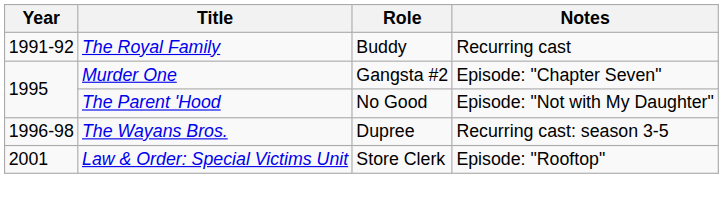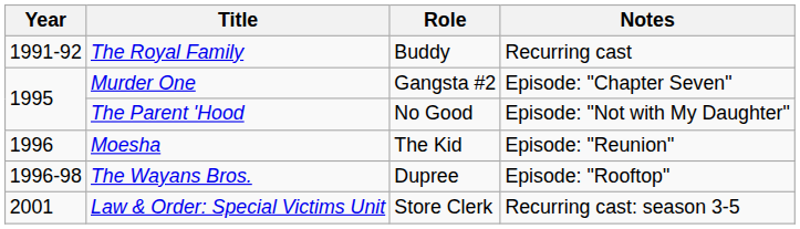+ row: 1996 | Moesha | The Kid | Episode: "Reunion"
The Wayans Bros. | Notes: Recurring cast: season 3-5 -> Episode: "Rooftop"
Law & Order: Special Victims Unit | Notes: Episode: "Rooftop" -> Recurring cast: season 3-5
